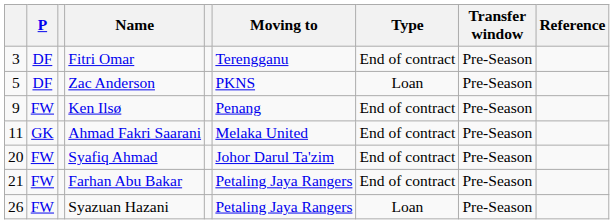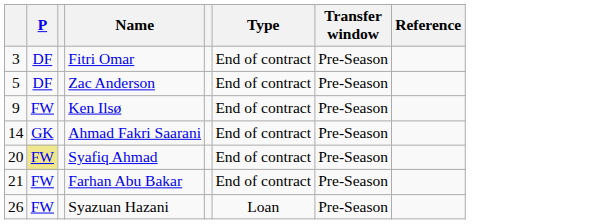- column: Moving to | Terengganu | PKNS | Penang | Melaka United | Johor Darul Ta'zim | Petaling Jaya Rangers | Petaling Jaya Rangers
Zac Anderson | Type: Loan -> End of contract
Ahmad Fakri Saarani | column 1: 11 -> 14
Syafiq Ahmad | P: no background -> khaki background
